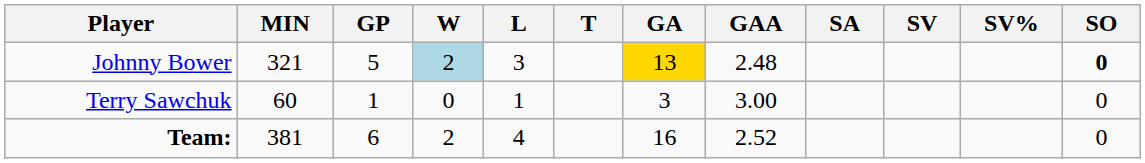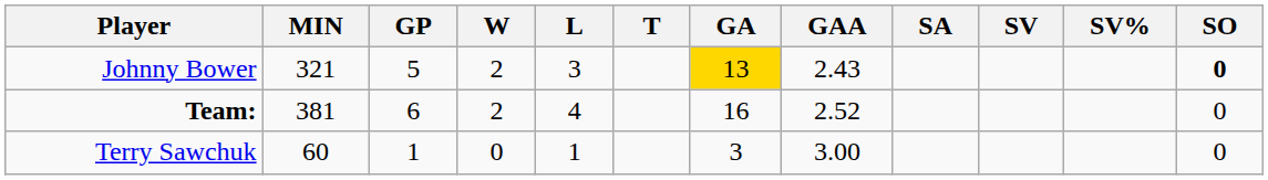Johnny Bower | W: lightblue background -> no background
Johnny Bower | GAA: 2.48 -> 2.43
rows swapped: Terry Sawchuk <-> Team:
